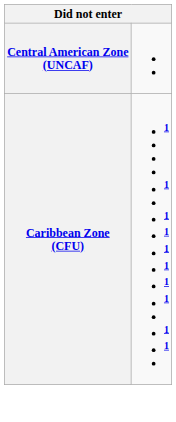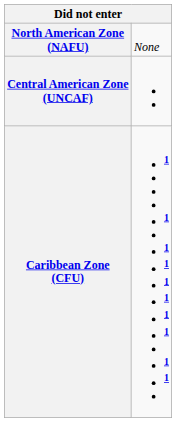+ row: North American Zone (NAFU) | None
